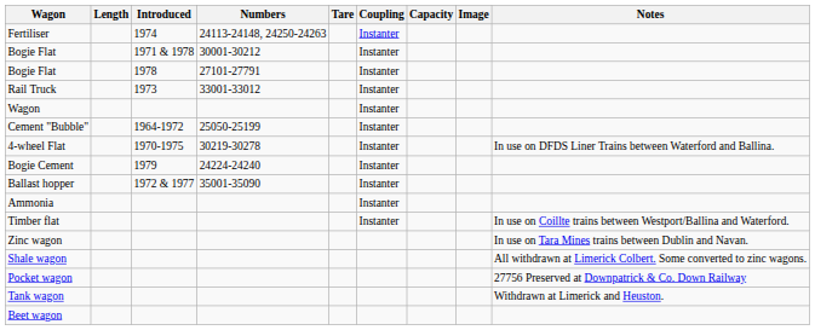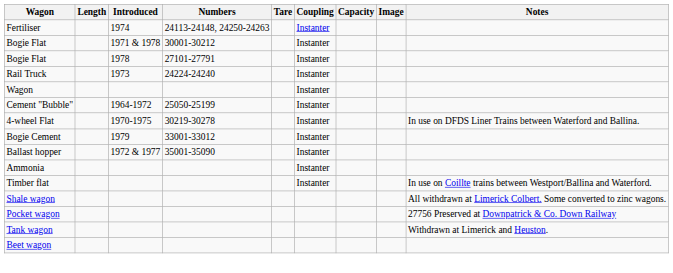Rail Truck | Numbers: 33001-33012 -> 24224-24240
Bogie Cement | Numbers: 24224-24240 -> 33001-33012
- row: Zinc wagon | In use on Tara Mines trains between Dublin and Navan.
